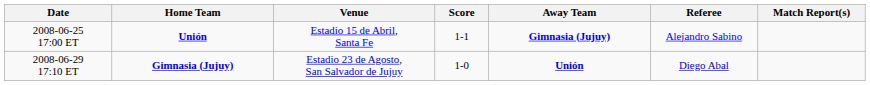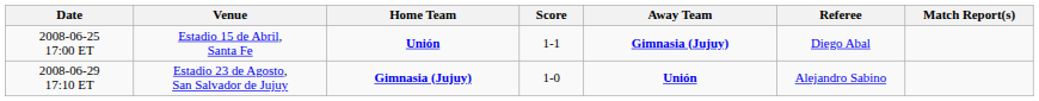columns swapped: Venue <-> Home Team
2008-06-25 17:00 ET | Referee: Alejandro Sabino -> Diego Abal
2008-06-29 17:10 ET | Referee: Diego Abal -> Alejandro Sabino
